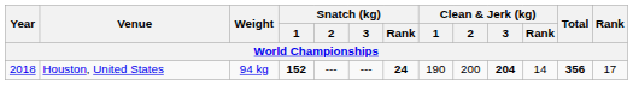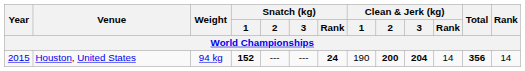Houston, United States | Year: 2018 -> 2015
Houston, United States | Clean & Jerk (kg) / 2: normal -> bold
Houston, United States | Rank: 17 -> 14
